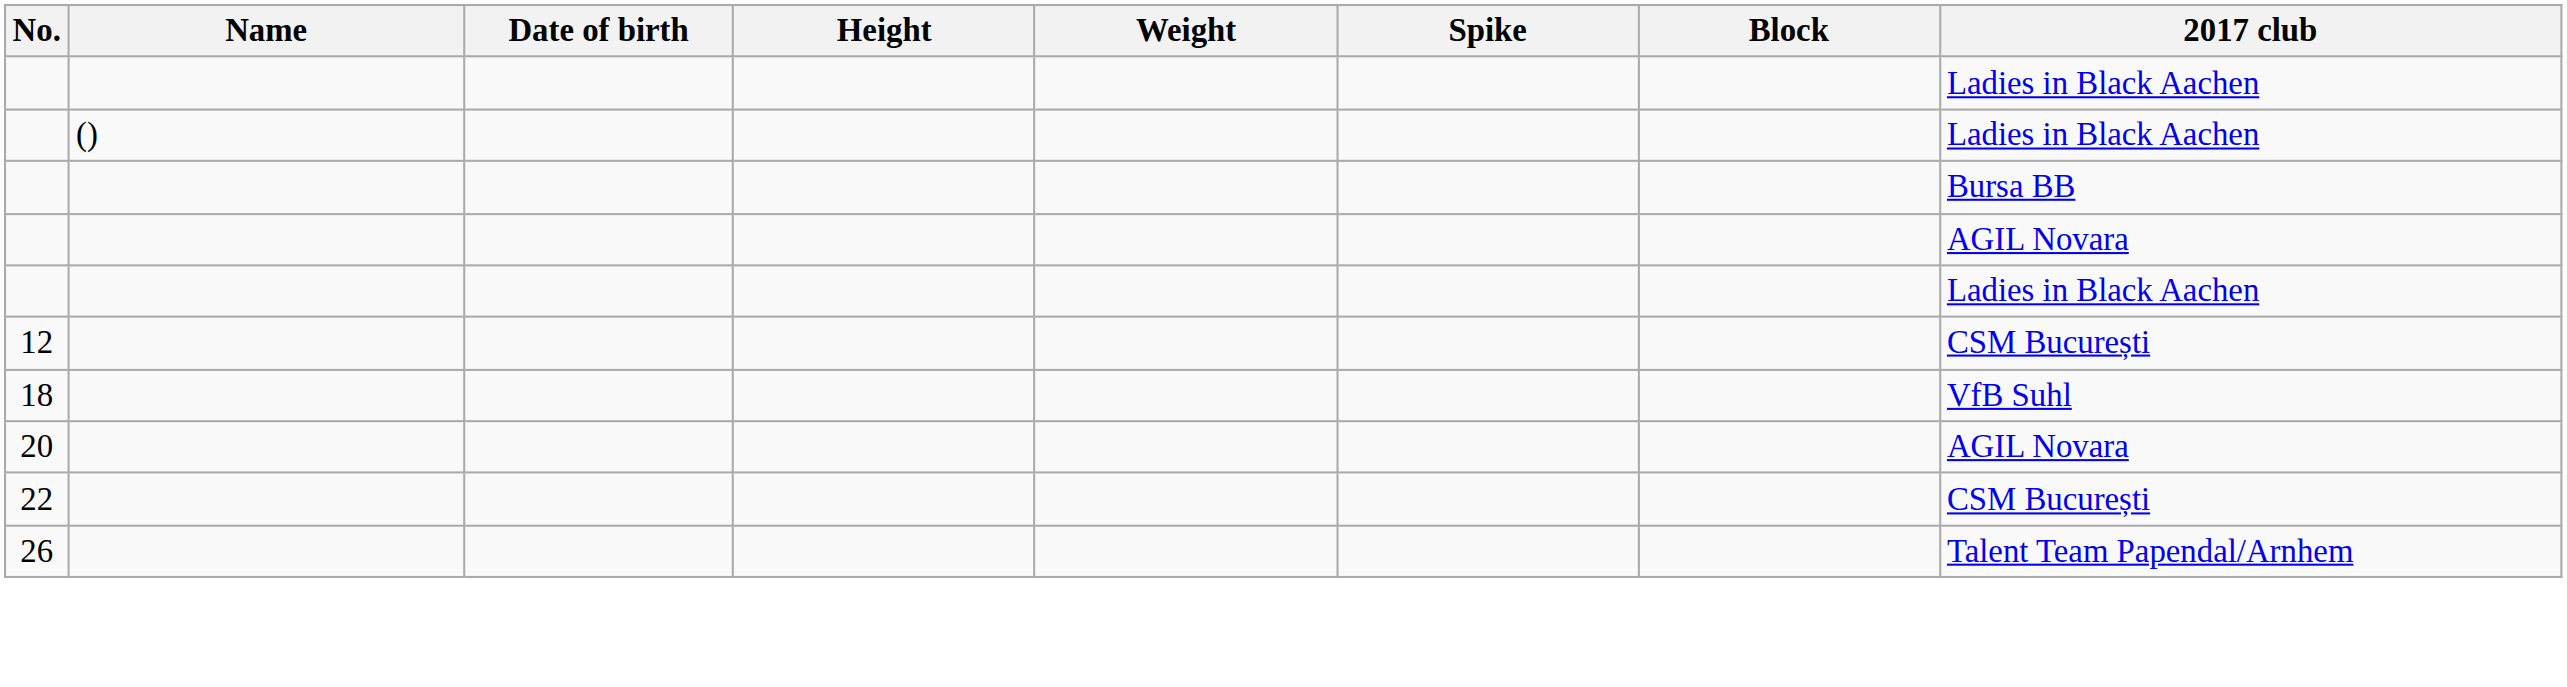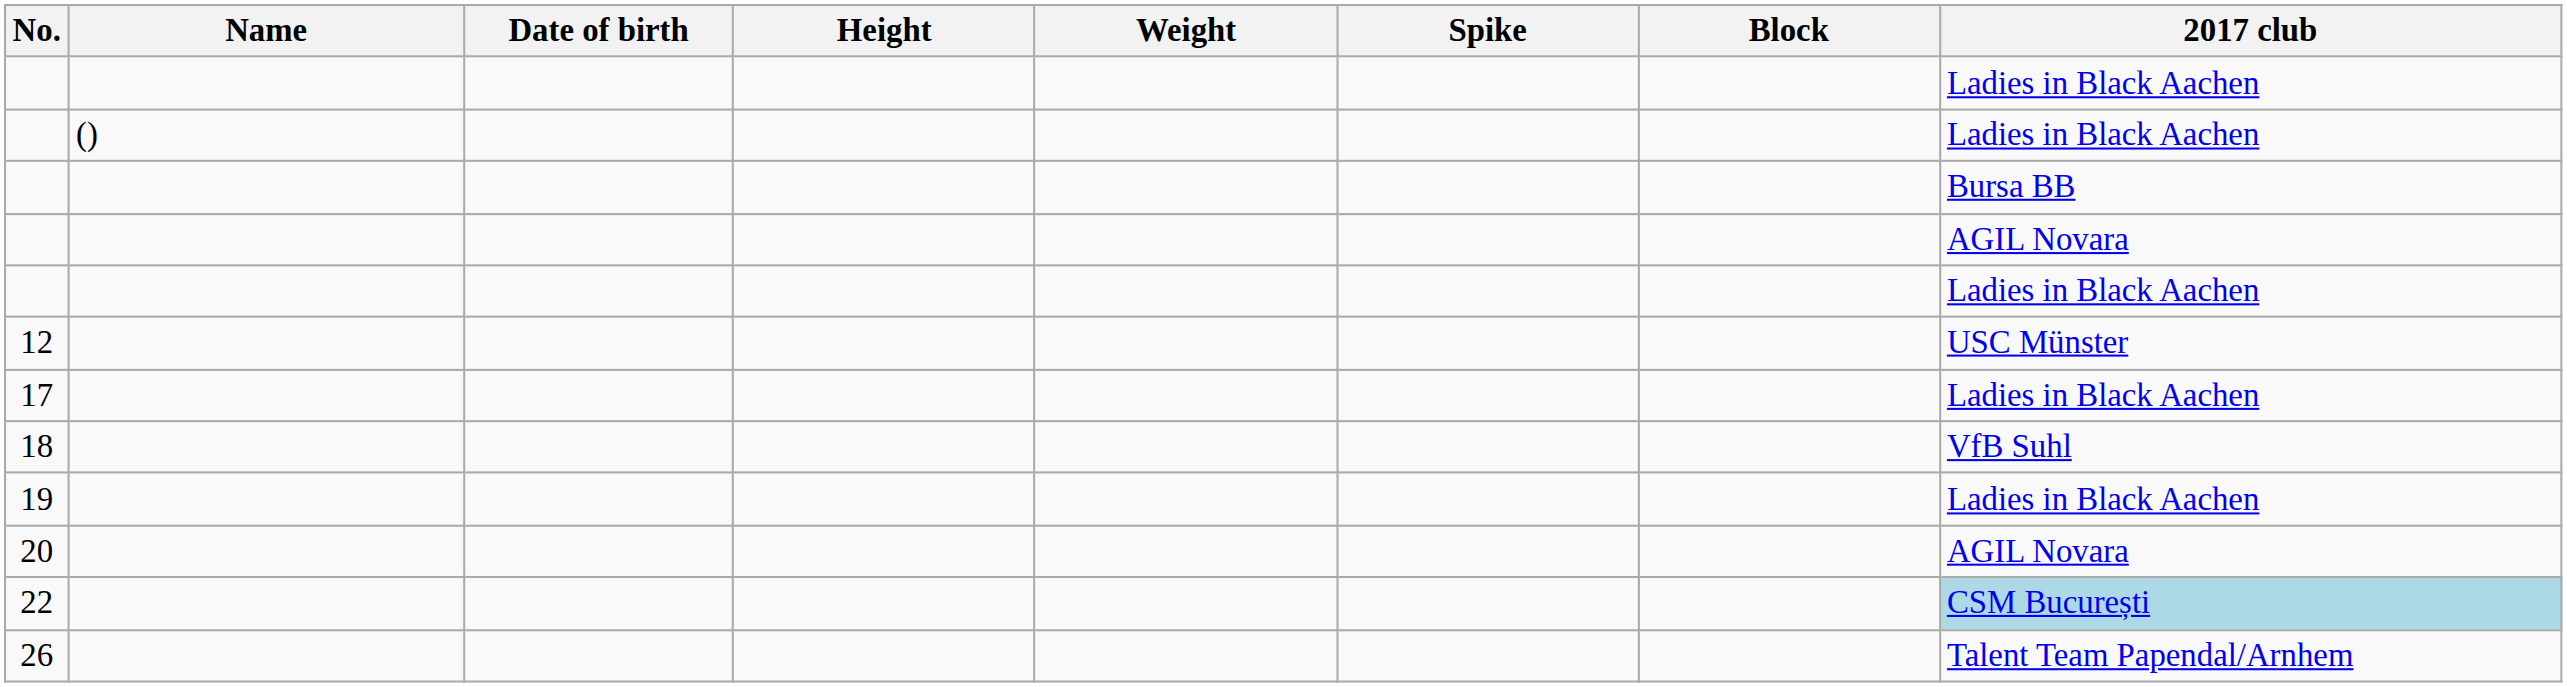12 | 2017 club: CSM București -> USC Münster
+ row: 17 | Ladies in Black Aachen
+ row: 19 | Ladies in Black Aachen
22 | 2017 club: no background -> lightblue background
